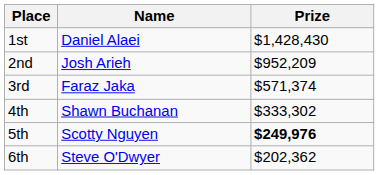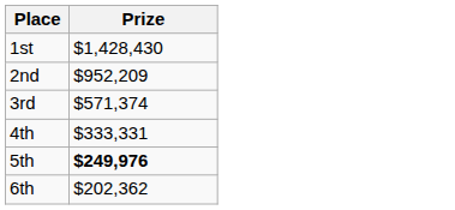- column: Name | Daniel Alaei | Josh Arieh | Faraz Jaka | Shawn Buchanan | Scotty Nguyen | Steve O'Dwyer
4th | Prize: $333,302 -> $333,331
